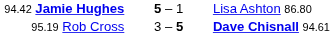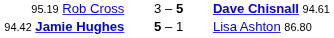rows swapped: 95.19 Rob Cross <-> 94.42 Jamie Hughes
